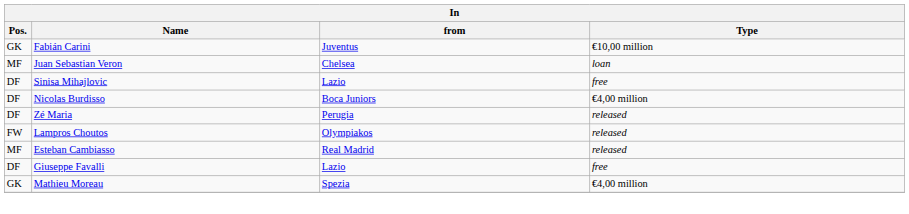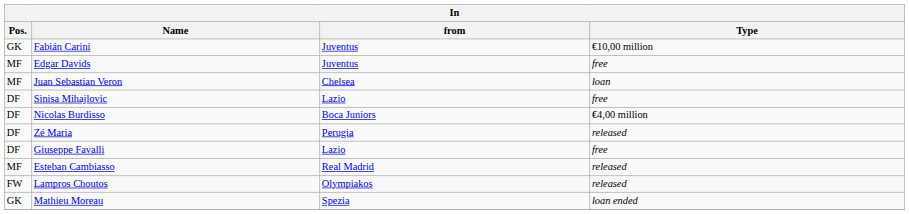+ row: MF | Edgar Davids | Juventus | free
rows swapped: Giuseppe Favalli <-> Lampros Choutos
Mathieu Moreau | Type: €4,00 million -> loan ended
